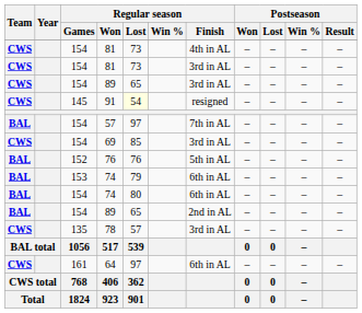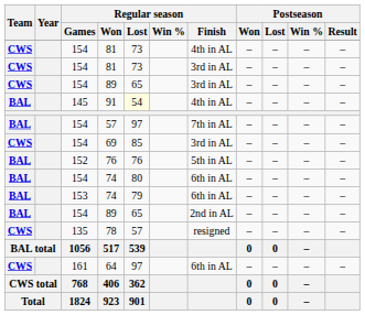91 | Team: CWS -> BAL
91 | Regular season / Finish: resigned -> 4th in AL
rows swapped: 153 / 74 <-> 154 / 74
78 | Regular season / Finish: 3rd in AL -> resigned
